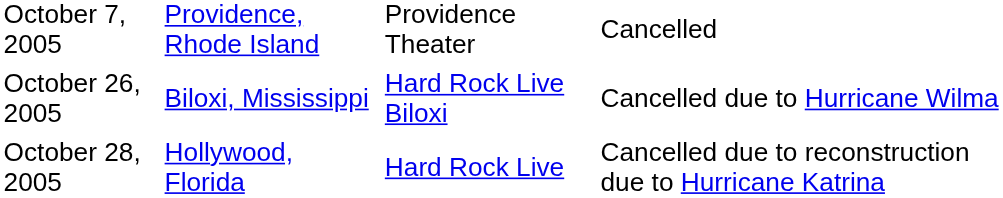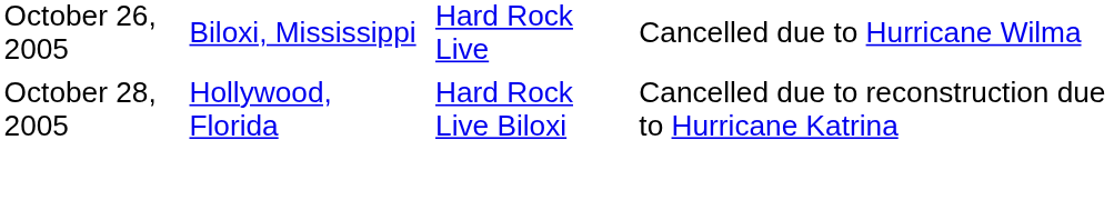- row: October 7, 2005 | Providence, Rhode Island | Providence Theater | Cancelled
October 26, 2005 | column 3: Hard Rock Live Biloxi -> Hard Rock Live
October 28, 2005 | column 3: Hard Rock Live -> Hard Rock Live Biloxi
